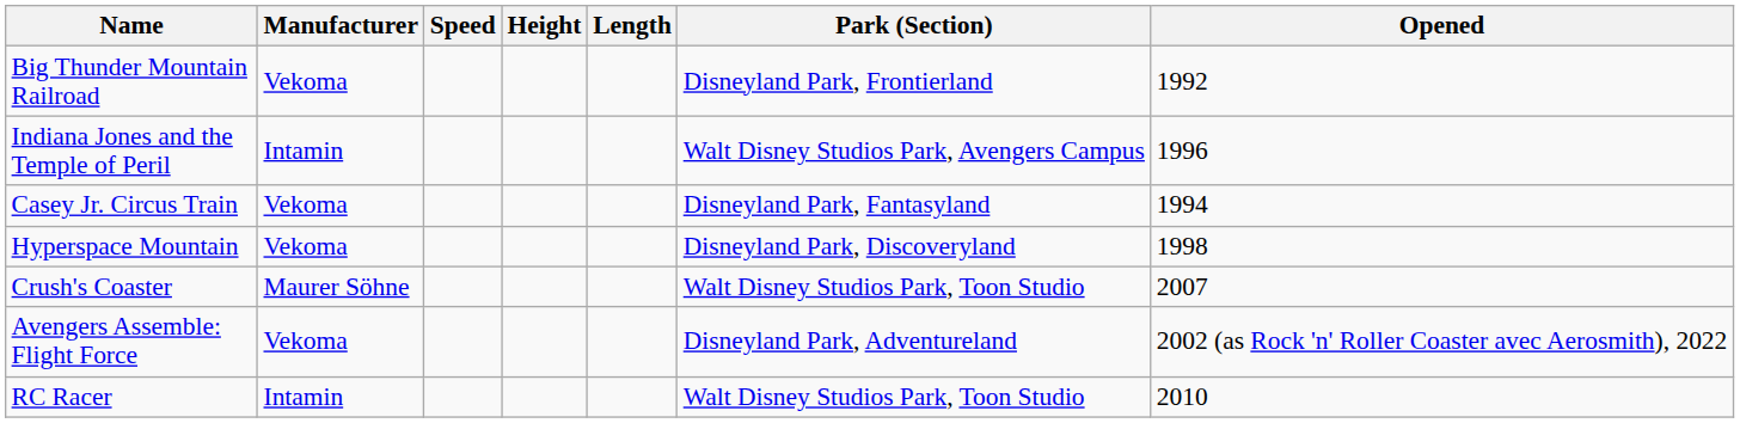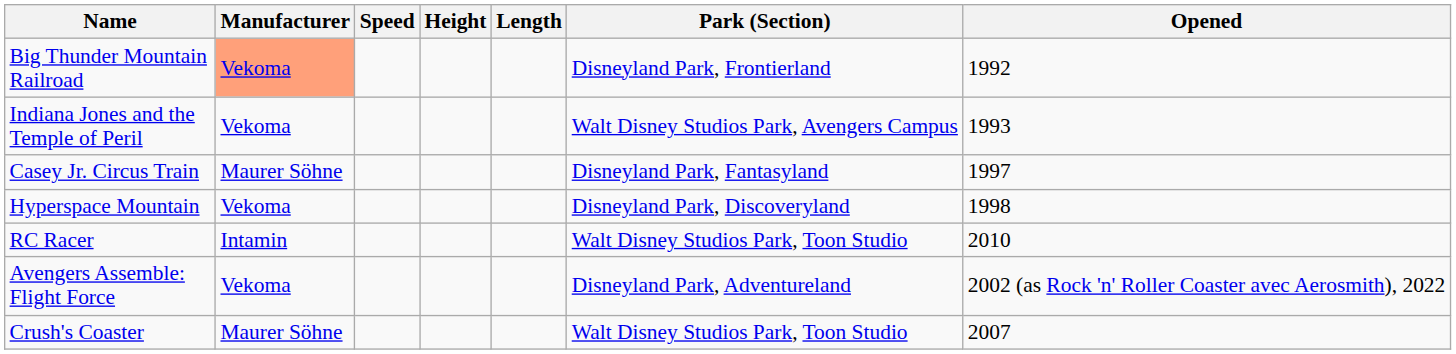Big Thunder Mountain Railroad | Manufacturer: no background -> lightsalmon background
Indiana Jones and the Temple of Peril | Manufacturer: Intamin -> Vekoma
Indiana Jones and the Temple of Peril | Opened: 1996 -> 1993
Casey Jr. Circus Train | Manufacturer: Vekoma -> Maurer Söhne
Casey Jr. Circus Train | Opened: 1994 -> 1997
rows swapped: RC Racer <-> Crush's Coaster
